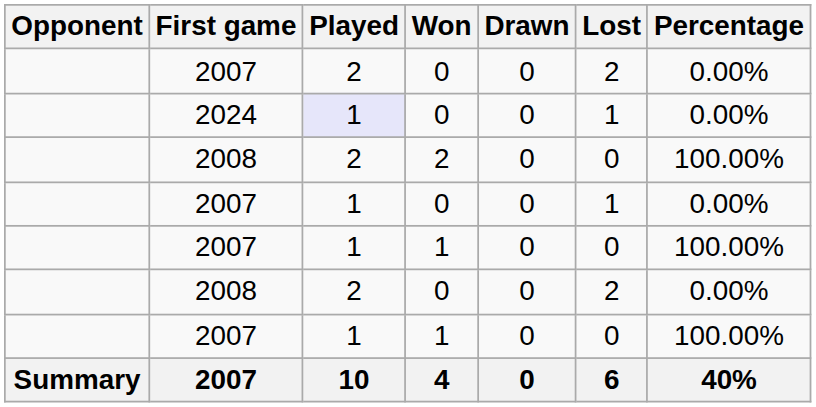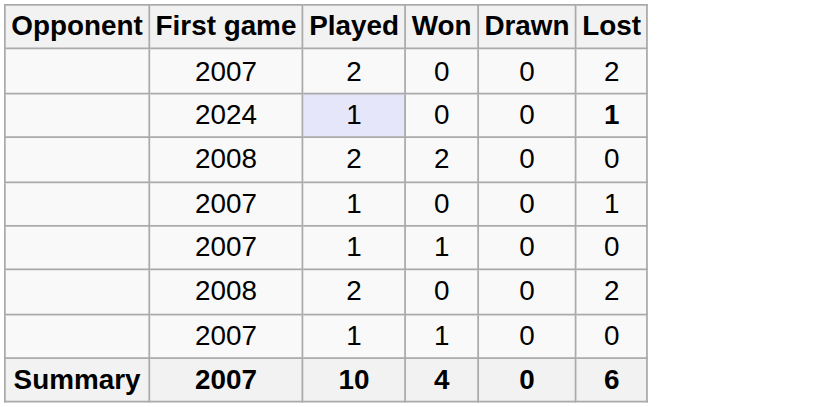- column: Percentage | 0.00% | 0.00% | 100.00% | 0.00% | 100.00% | 0.00% | 100.00% | 40%
2024 | Lost: normal -> bold
